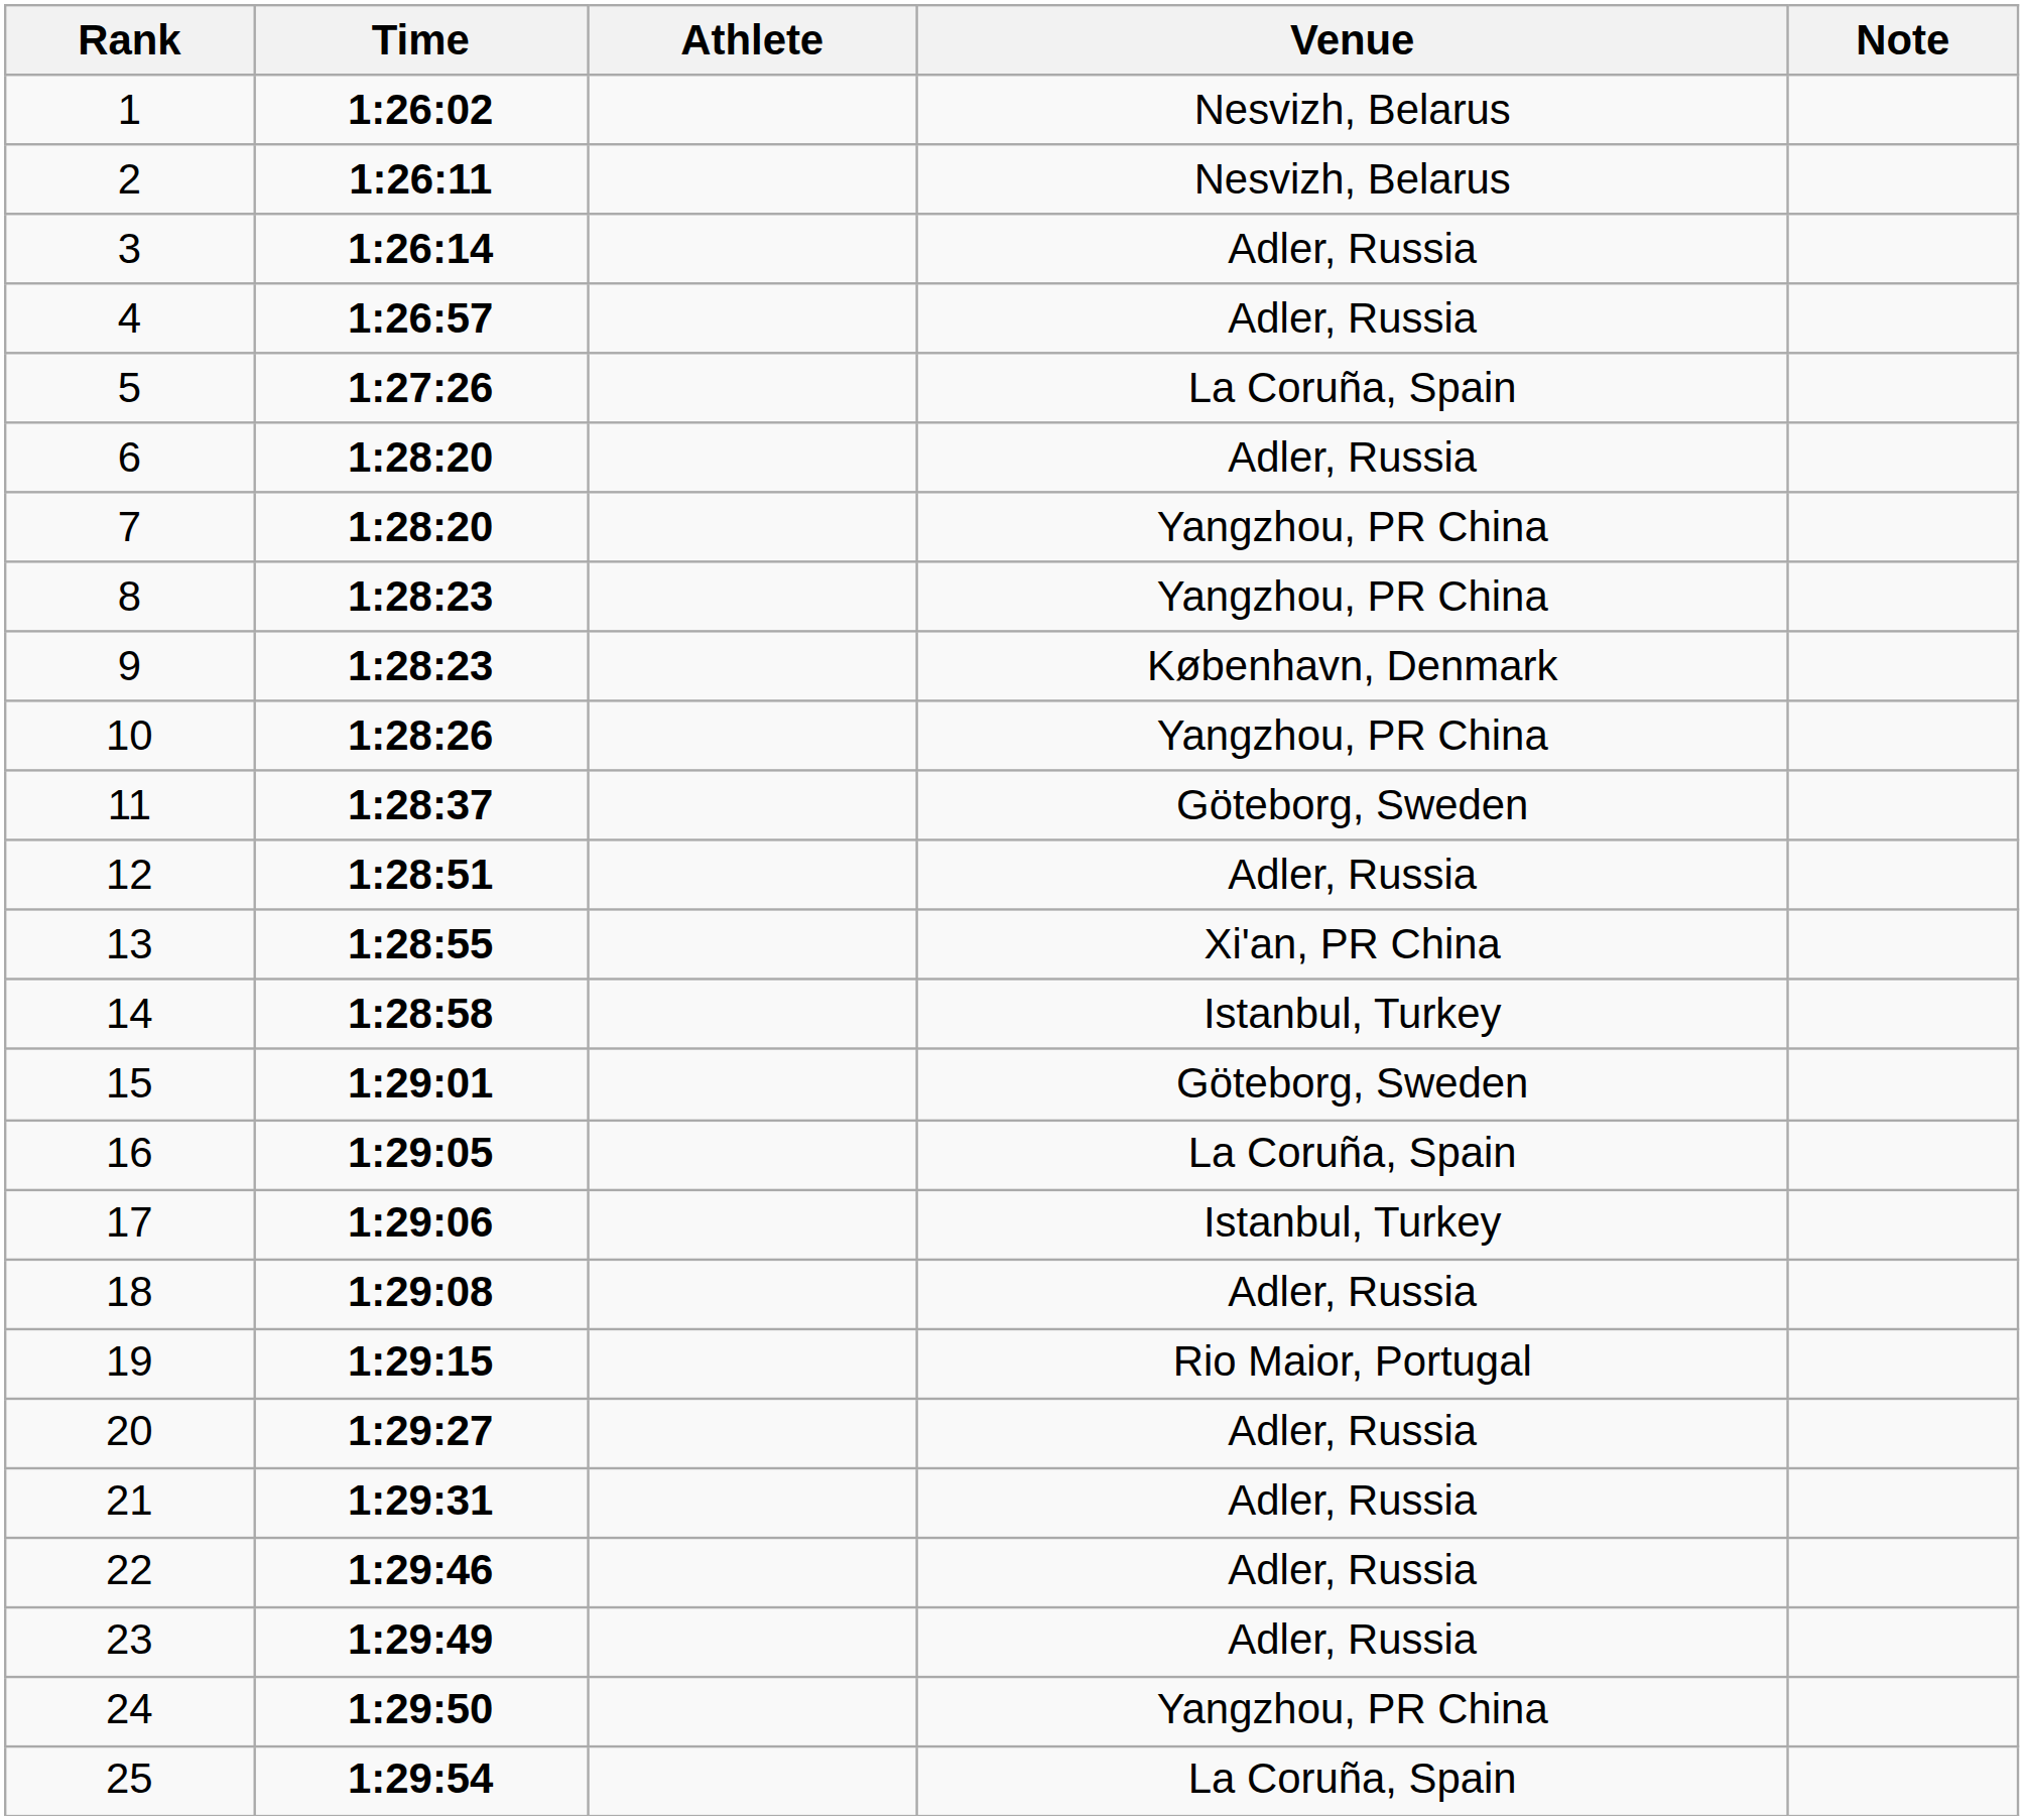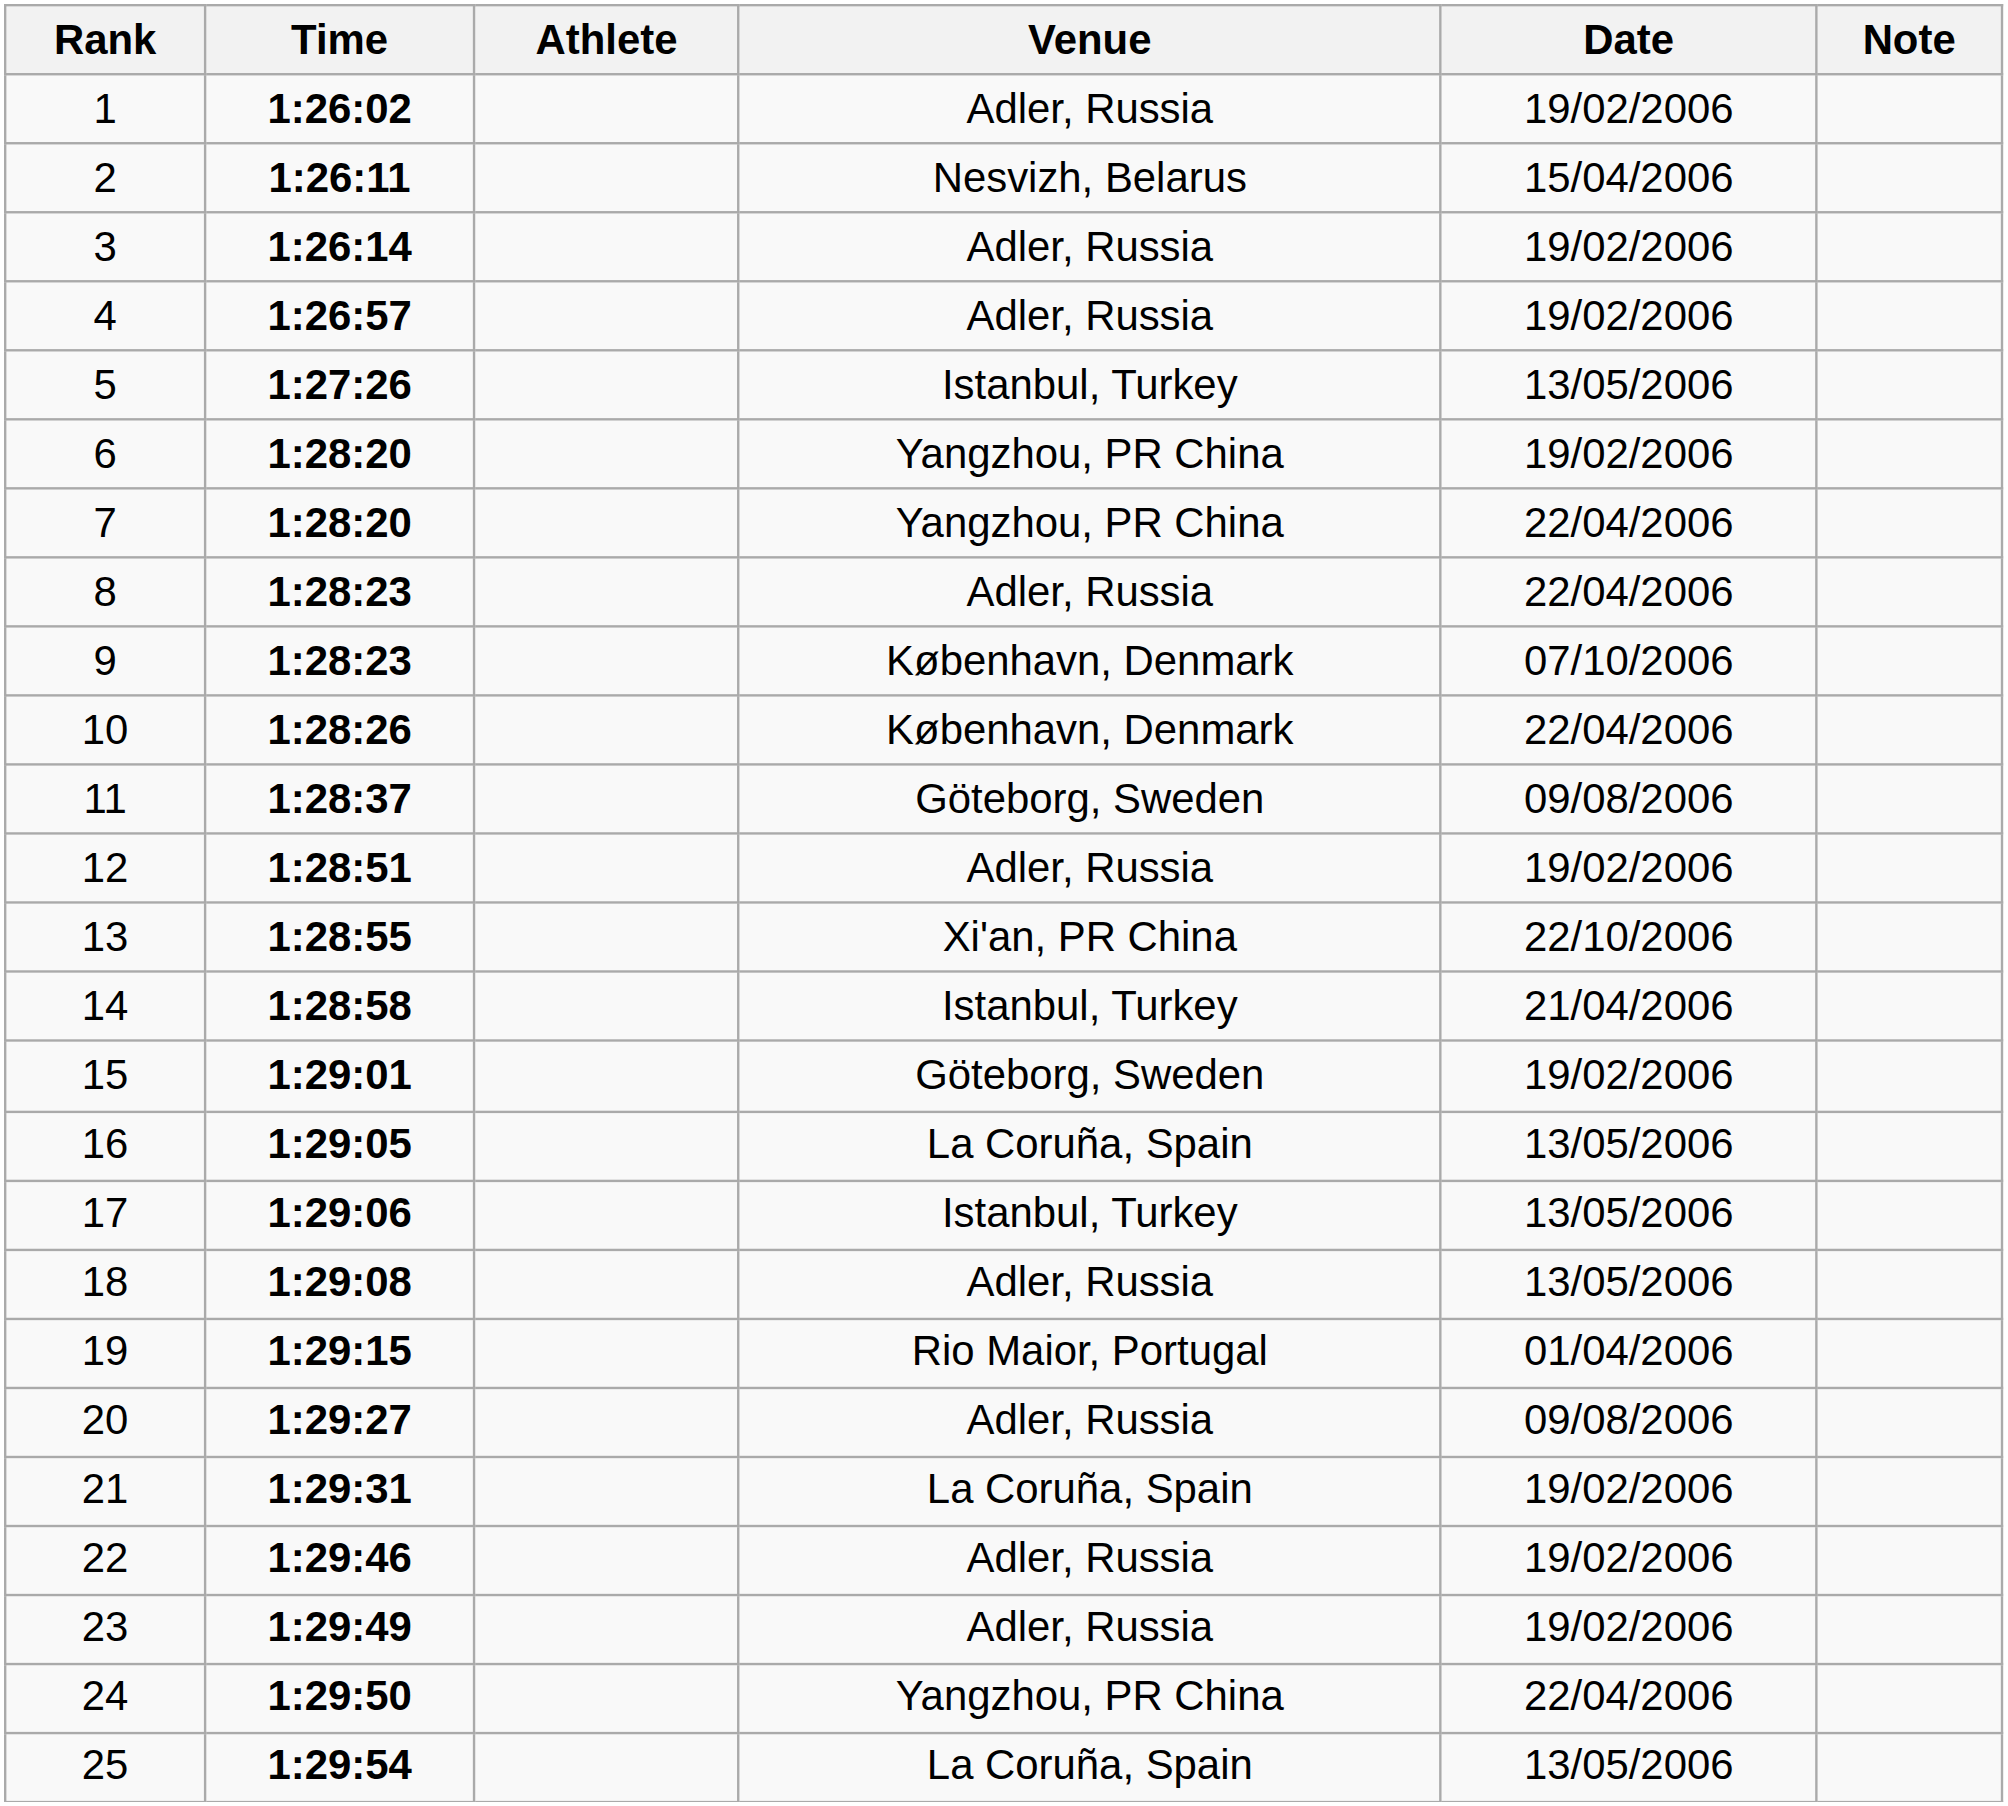+ column: Date | 19/02/2006 | 15/04/2006 | 19/02/2006 | 19/02/2006 | 13/05/2006 | 19/02/2006 | 22/04/2006 | 22/04/2006 | 07/10/2006 | 22/04/2006 | 09/08/2006 | 19/02/2006 | 22/10/2006 | 21/04/2006 | 19/02/2006 | 13/05/2006 | 13/05/2006 | 13/05/2006 | 01/04/2006 | 09/08/2006 | 19/02/2006 | 19/02/2006 | 19/02/2006 | 22/04/2006 | 13/05/2006
1 | Venue: Nesvizh, Belarus -> Adler, Russia
5 | Venue: La Coruña, Spain -> Istanbul, Turkey
6 | Venue: Adler, Russia -> Yangzhou, PR China
8 | Venue: Yangzhou, PR China -> Adler, Russia
10 | Venue: Yangzhou, PR China -> København, Denmark
21 | Venue: Adler, Russia -> La Coruña, Spain
